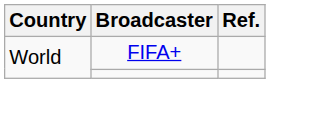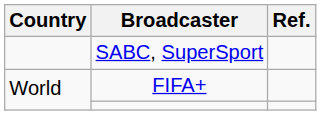+ row: SABC, SuperSport
